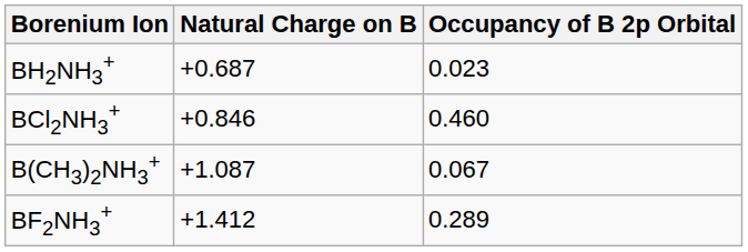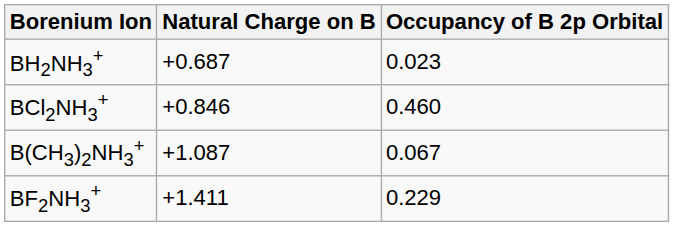BF2NH3+ | Natural Charge on B: +1.412 -> +1.411
BF2NH3+ | Occupancy of B 2p Orbital: 0.289 -> 0.229
